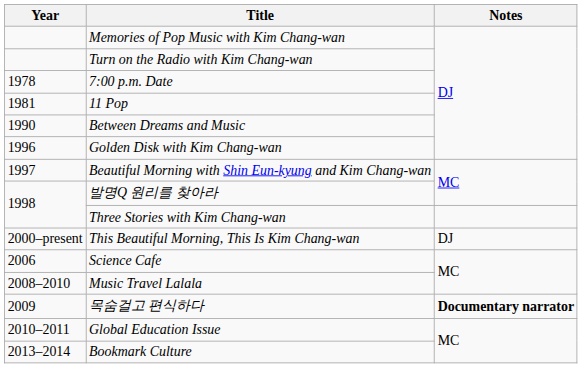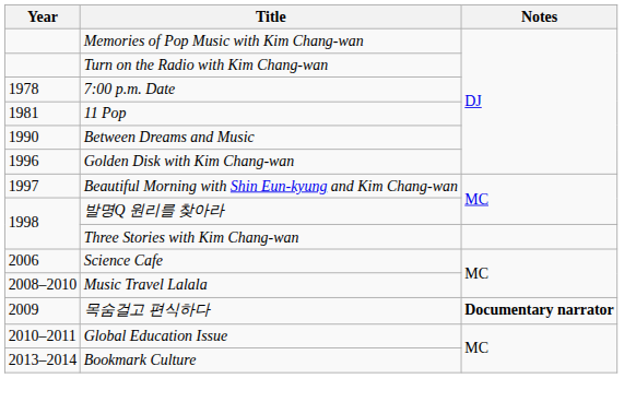- row: 2000–present | This Beautiful Morning, This Is Kim Chang-wan | DJ
